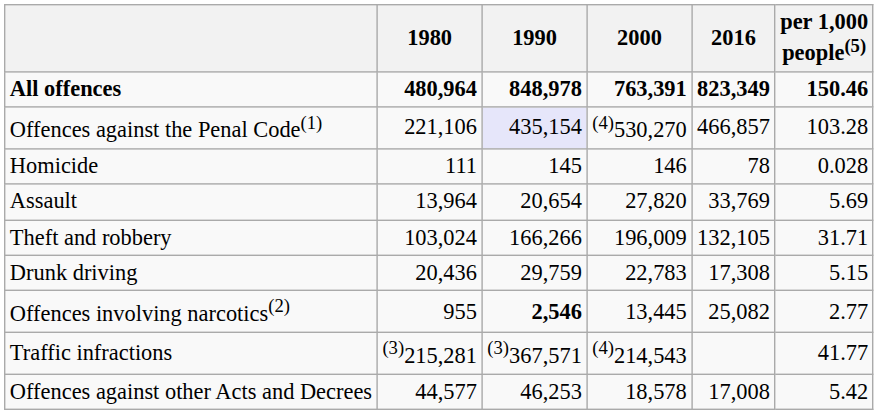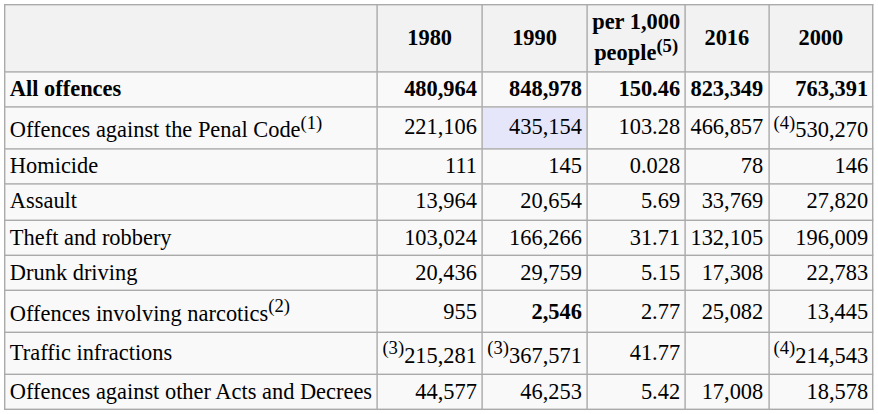columns swapped: 2000 <-> per 1,000 people(5)
